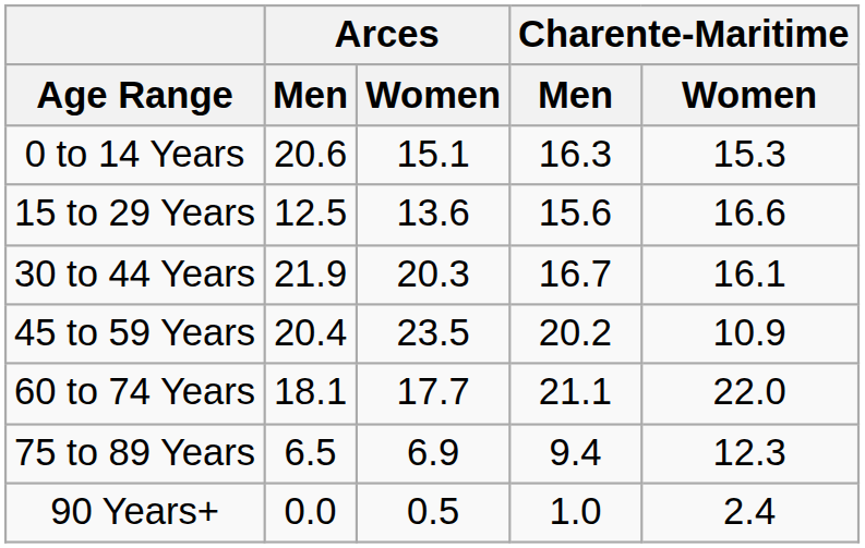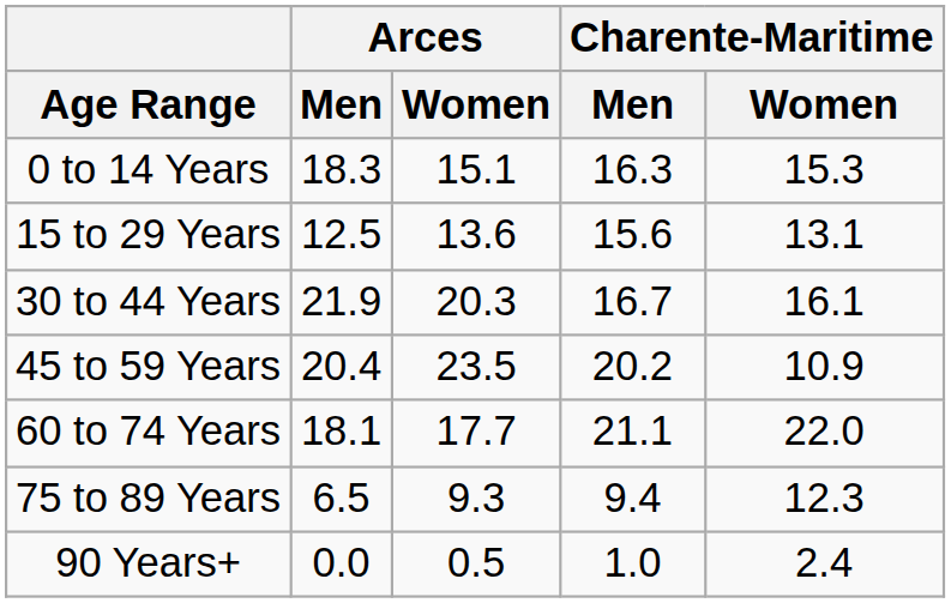0 to 14 Years | Arces / Men: 20.6 -> 18.3
15 to 29 Years | Charente-Maritime / Women: 16.6 -> 13.1
75 to 89 Years | Arces / Women: 6.9 -> 9.3
